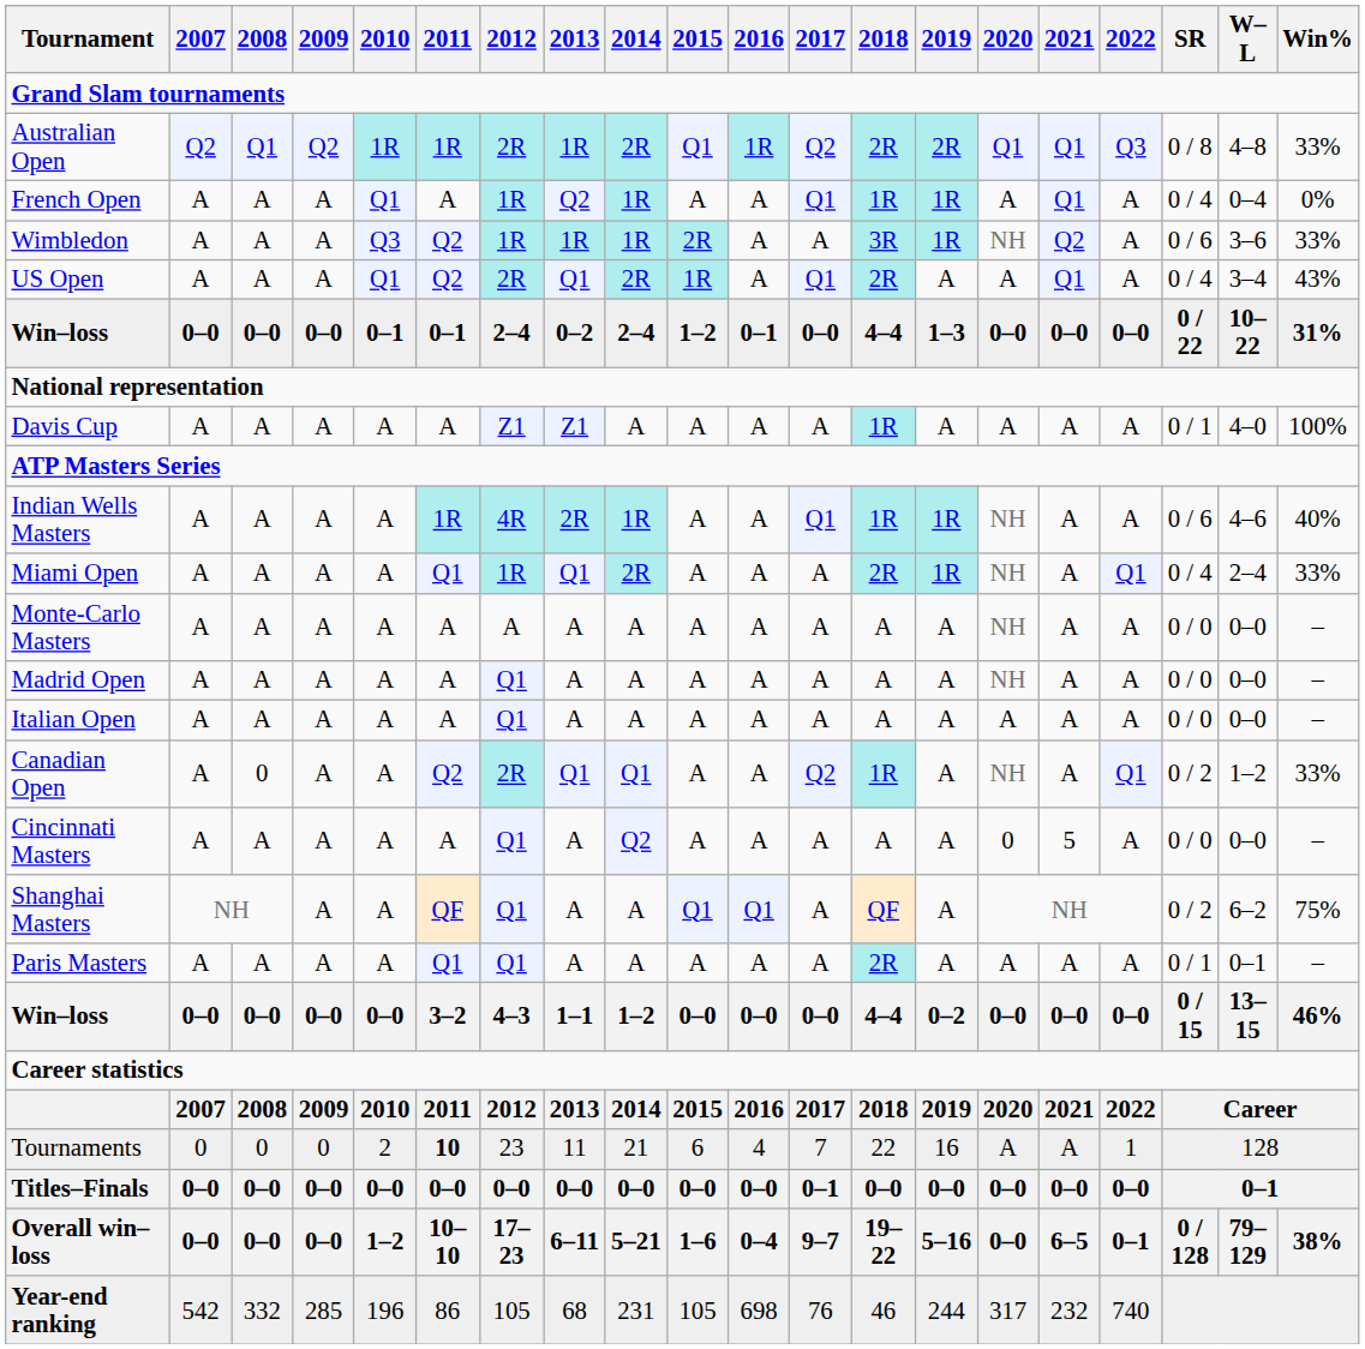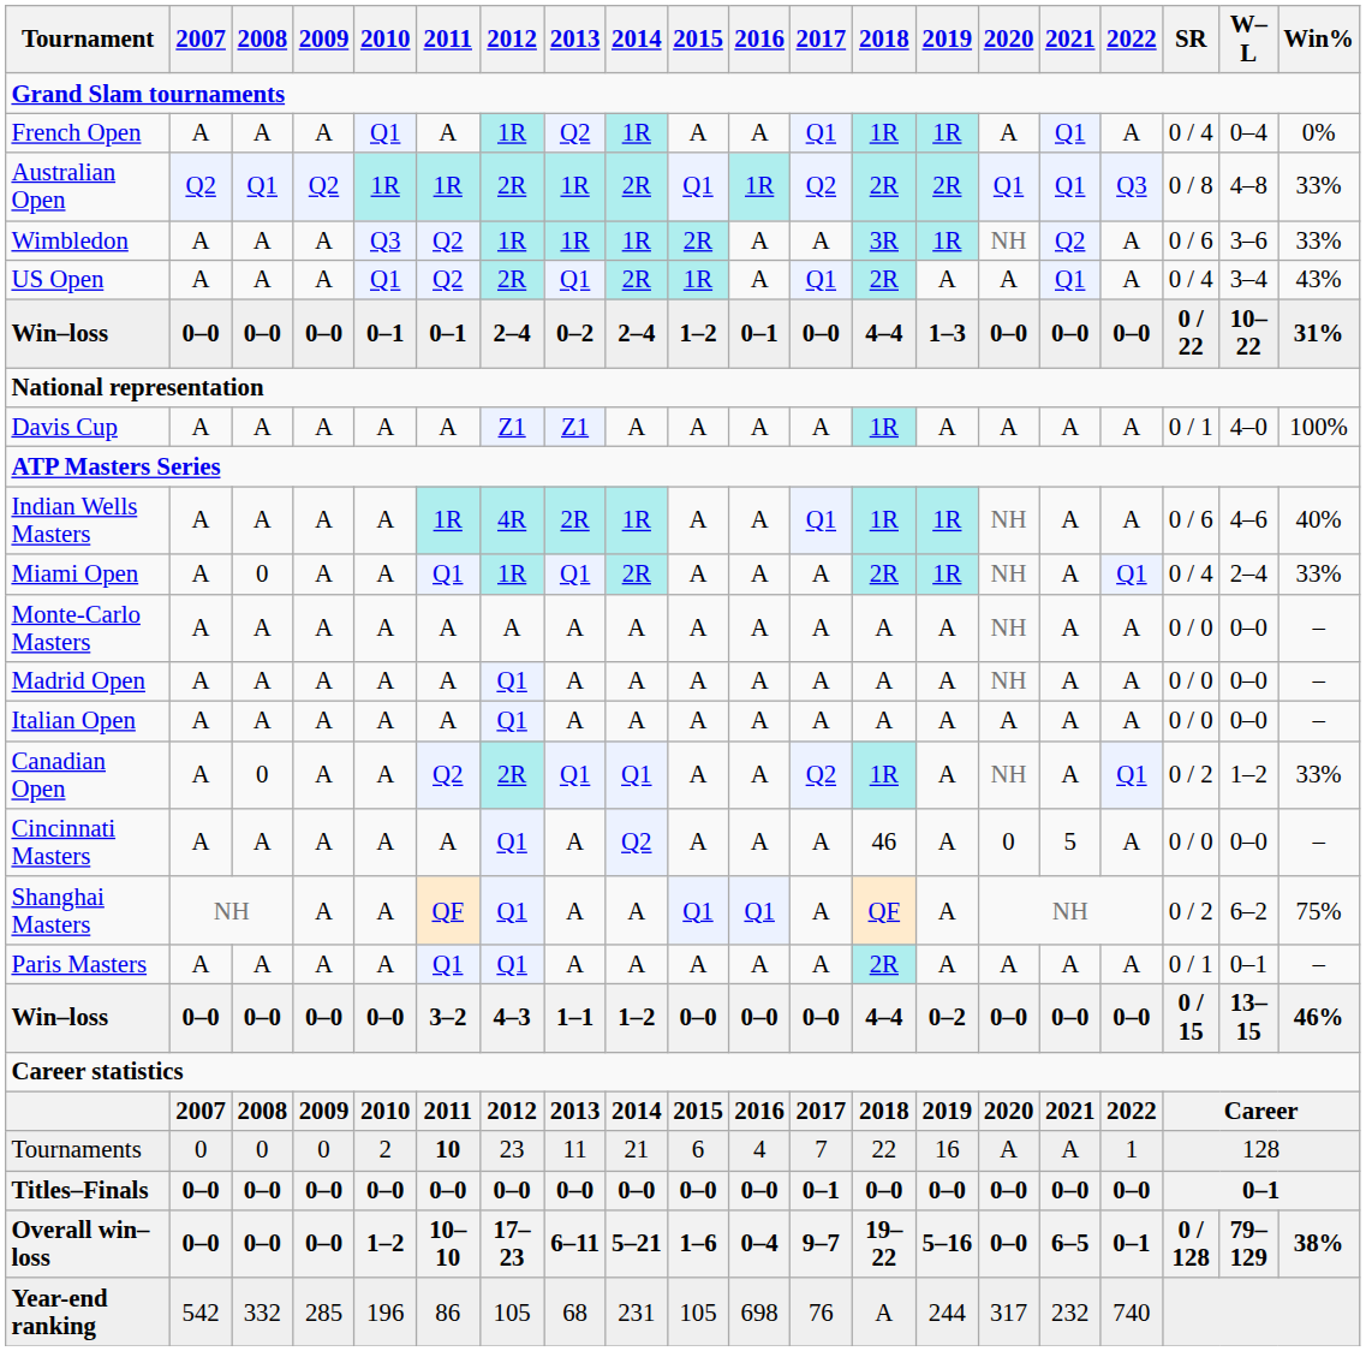rows swapped: Australian Open <-> French Open
Miami Open | 2008: A -> 0
Cincinnati Masters | 2018: A -> 46
Year-end ranking | 2018: 46 -> A
